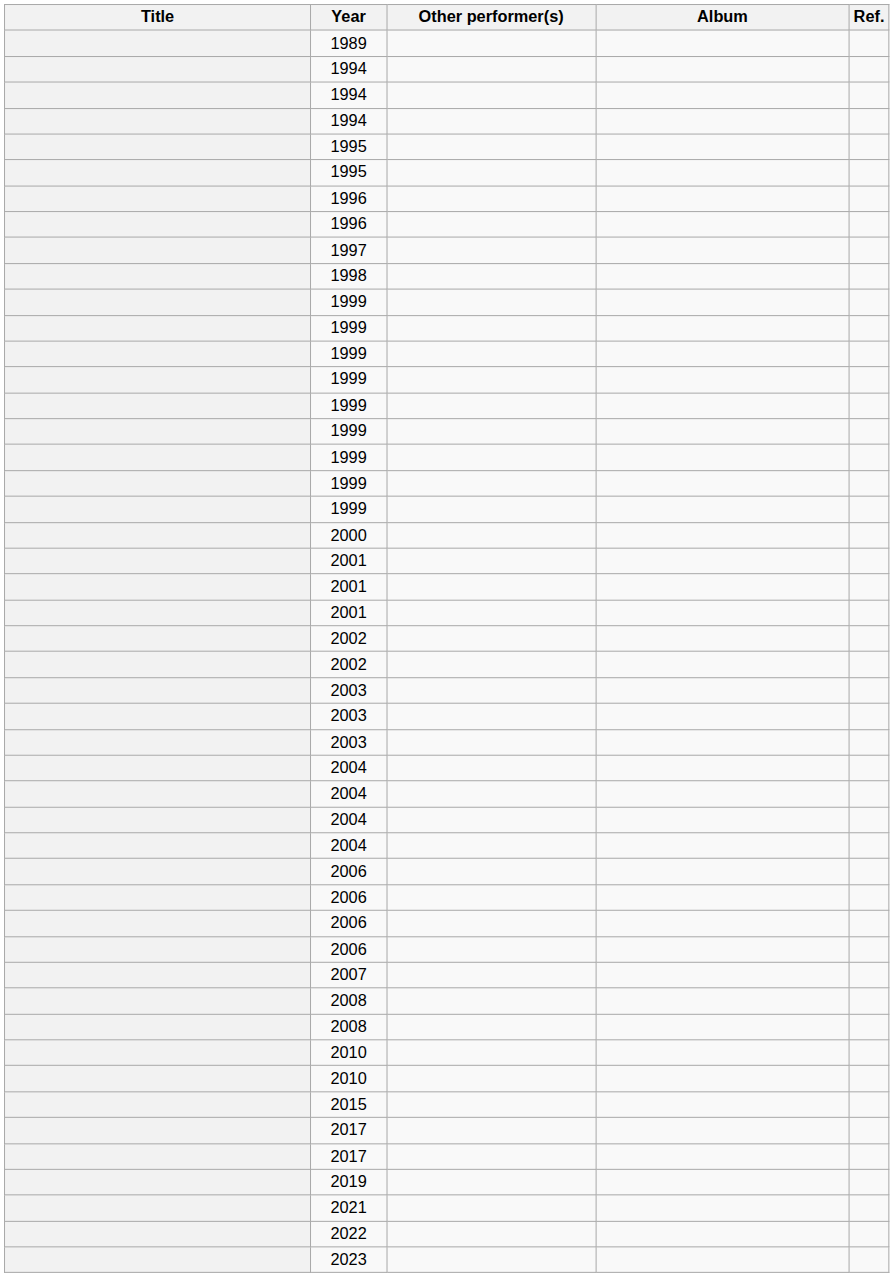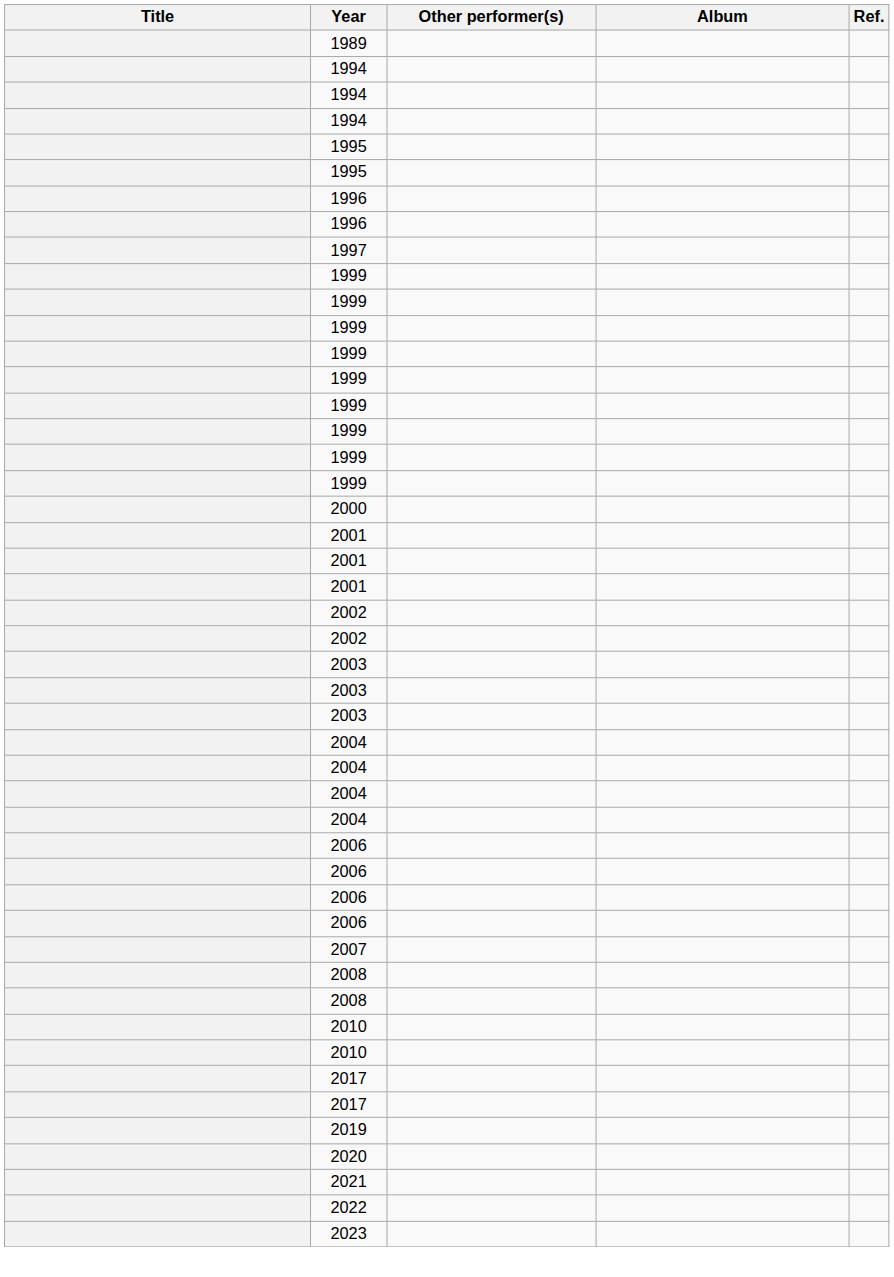- row: 1998
- row: 2015
+ row: 2020
